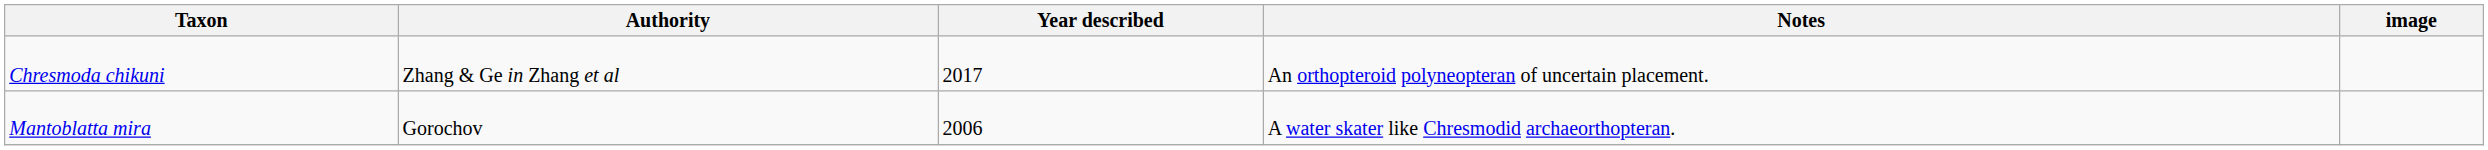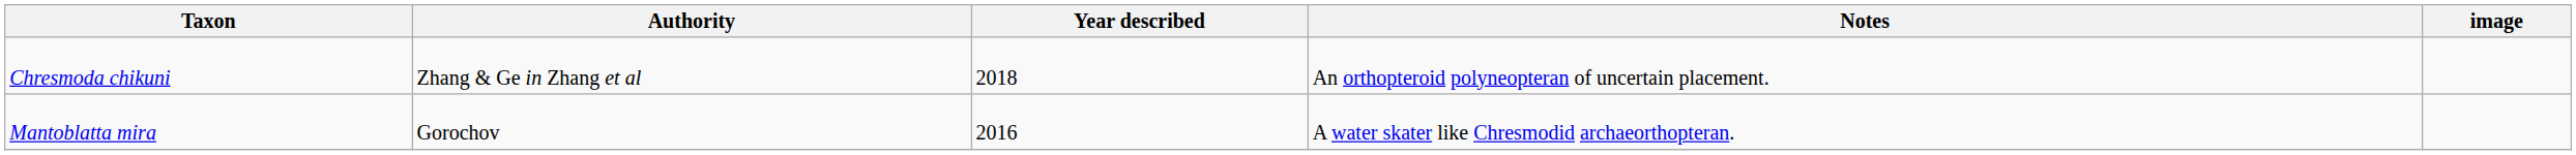Chresmoda chikuni | Year described: 2017 -> 2018
Mantoblatta mira | Year described: 2006 -> 2016
